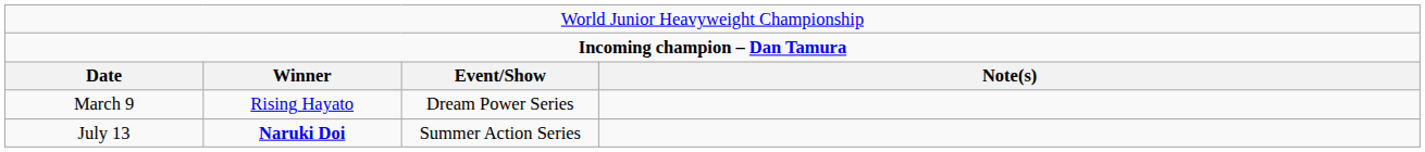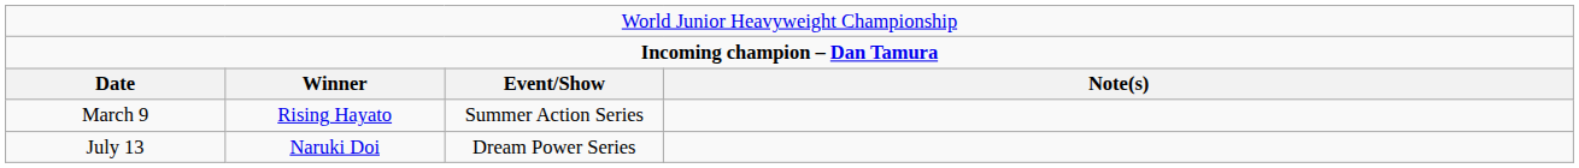March 9 | column 3: Dream Power Series -> Summer Action Series
July 13 | column 2: bold -> normal
July 13 | column 3: Summer Action Series -> Dream Power Series
